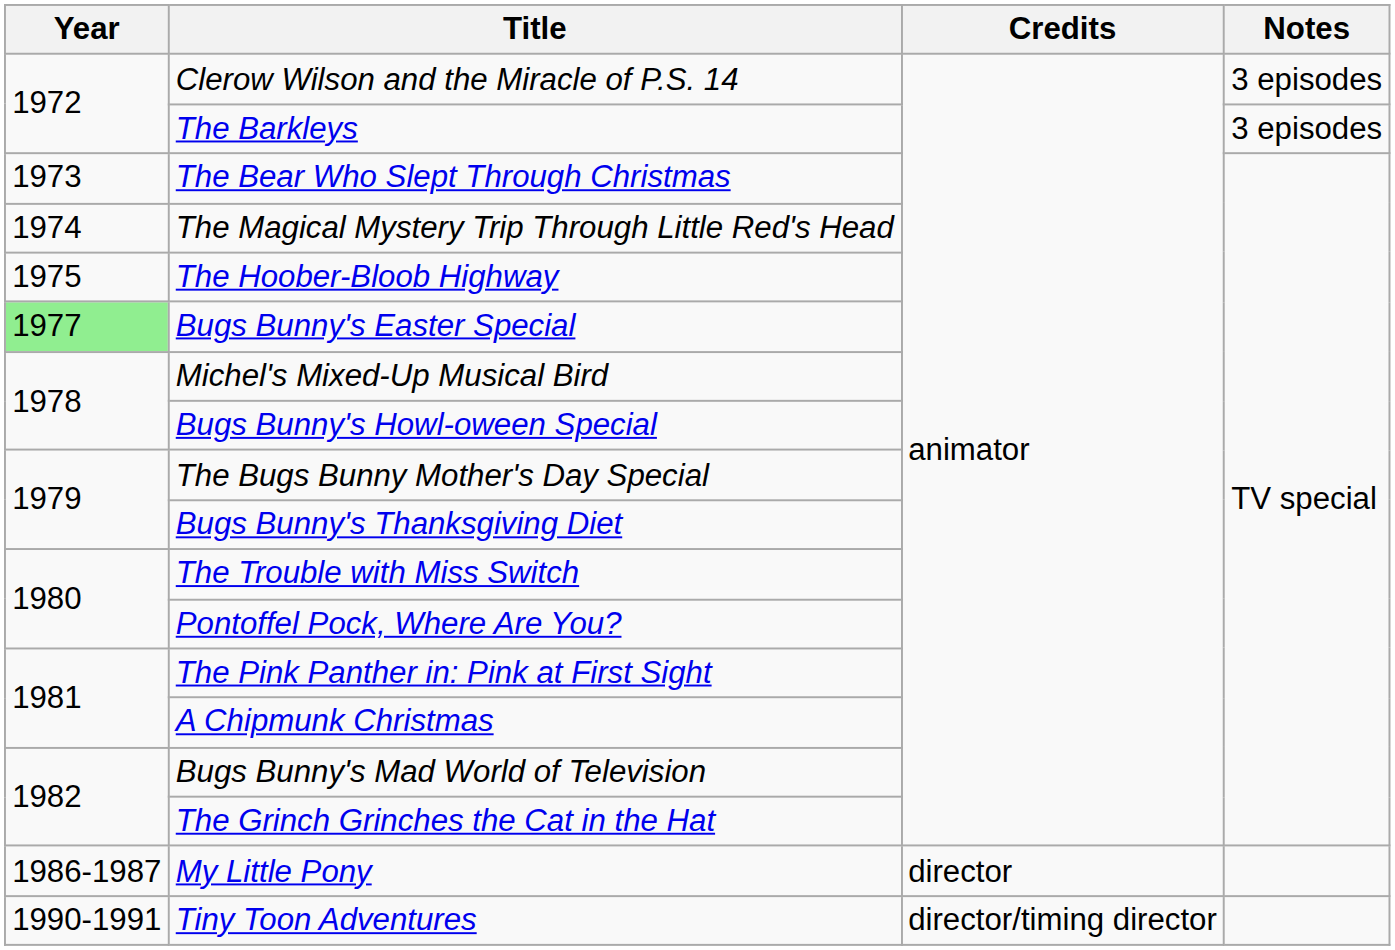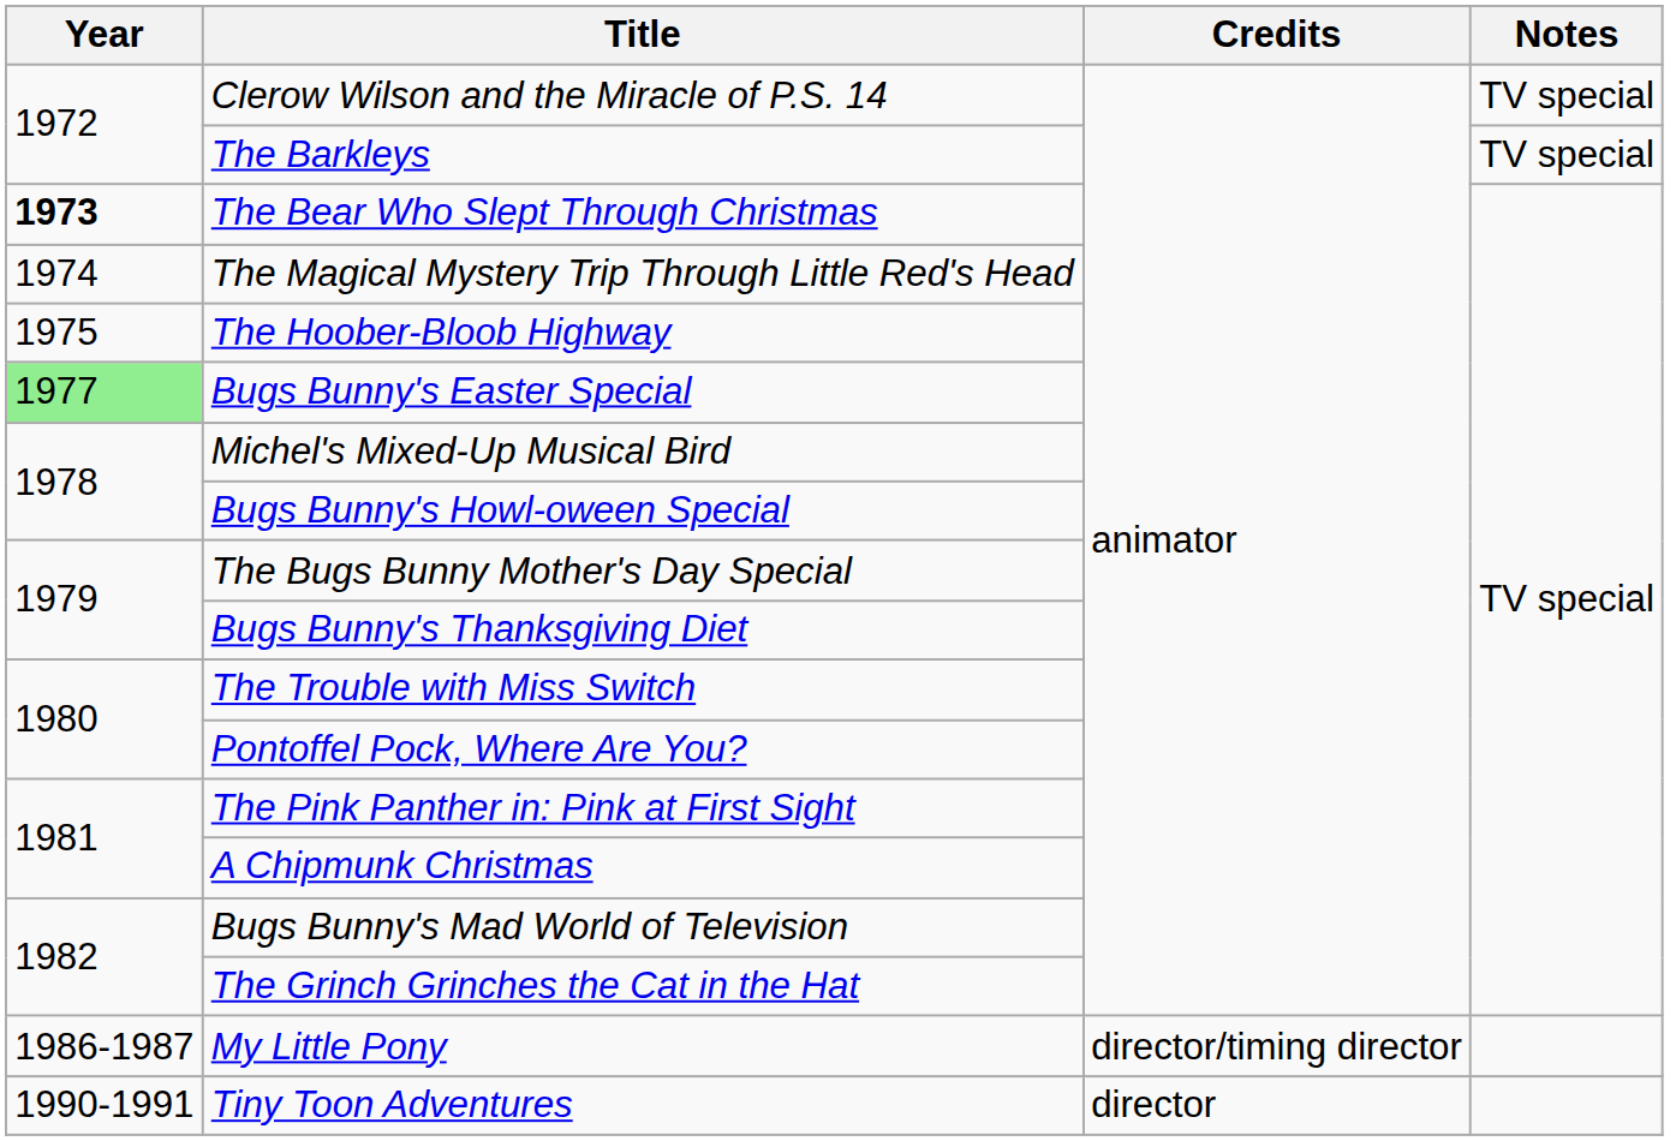Clerow Wilson and the Miracle of P.S. 14 | Notes: 3 episodes -> TV special
The Barkleys | Notes: 3 episodes -> TV special
The Bear Who Slept Through Christmas | Year: normal -> bold
My Little Pony | Credits: director -> director/timing director
Tiny Toon Adventures | Credits: director/timing director -> director
